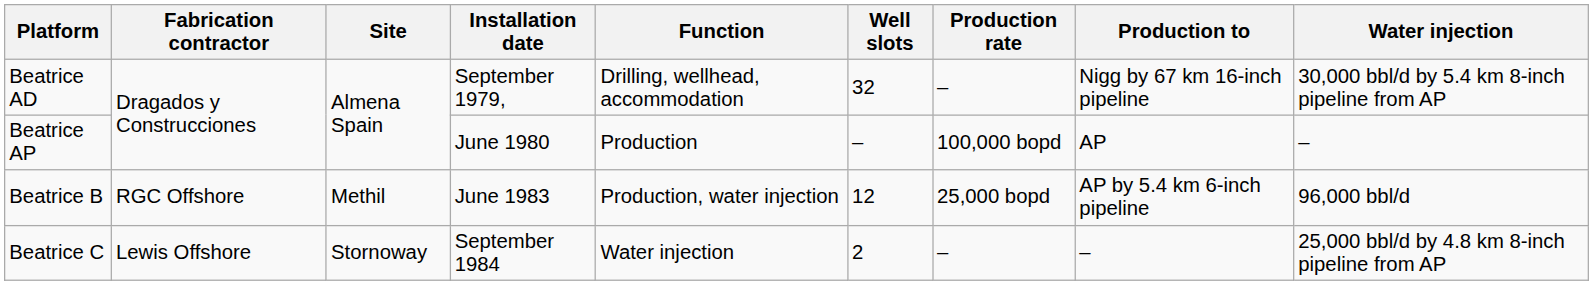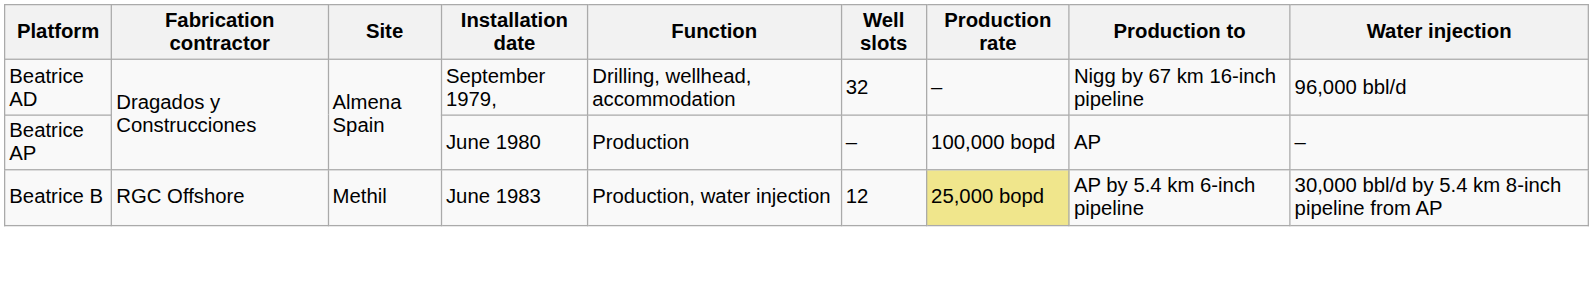Beatrice AD | Water injection: 30,000 bbl/d by 5.4 km 8-inch pipeline from AP -> 96,000 bbl/d
Beatrice B | Production rate: no background -> khaki background
Beatrice B | Water injection: 96,000 bbl/d -> 30,000 bbl/d by 5.4 km 8-inch pipeline from AP
- row: Beatrice C | Lewis Offshore | Stornoway | September 1984 | Water injection | 2 | – | – | 25,000 bbl/d by 4.8 km 8-inch pipeline from AP
